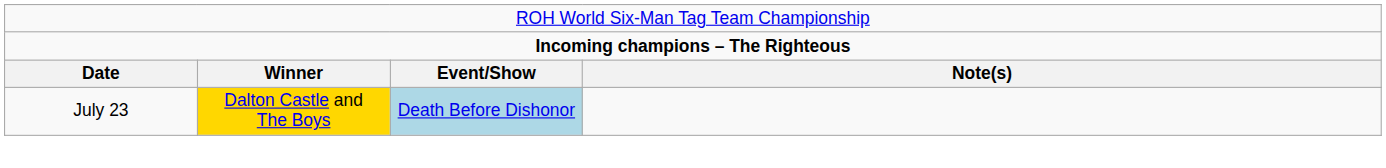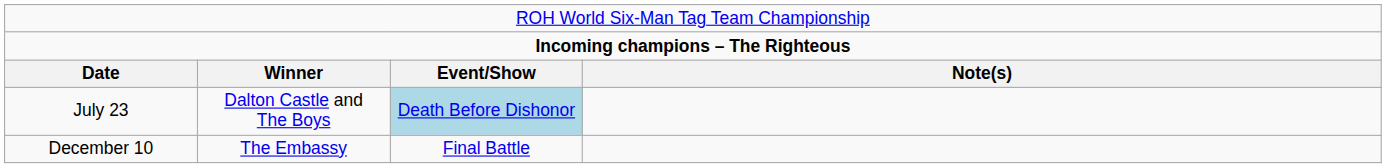July 23 | column 2: gold background -> no background
+ row: December 10 | The Embassy | Final Battle
